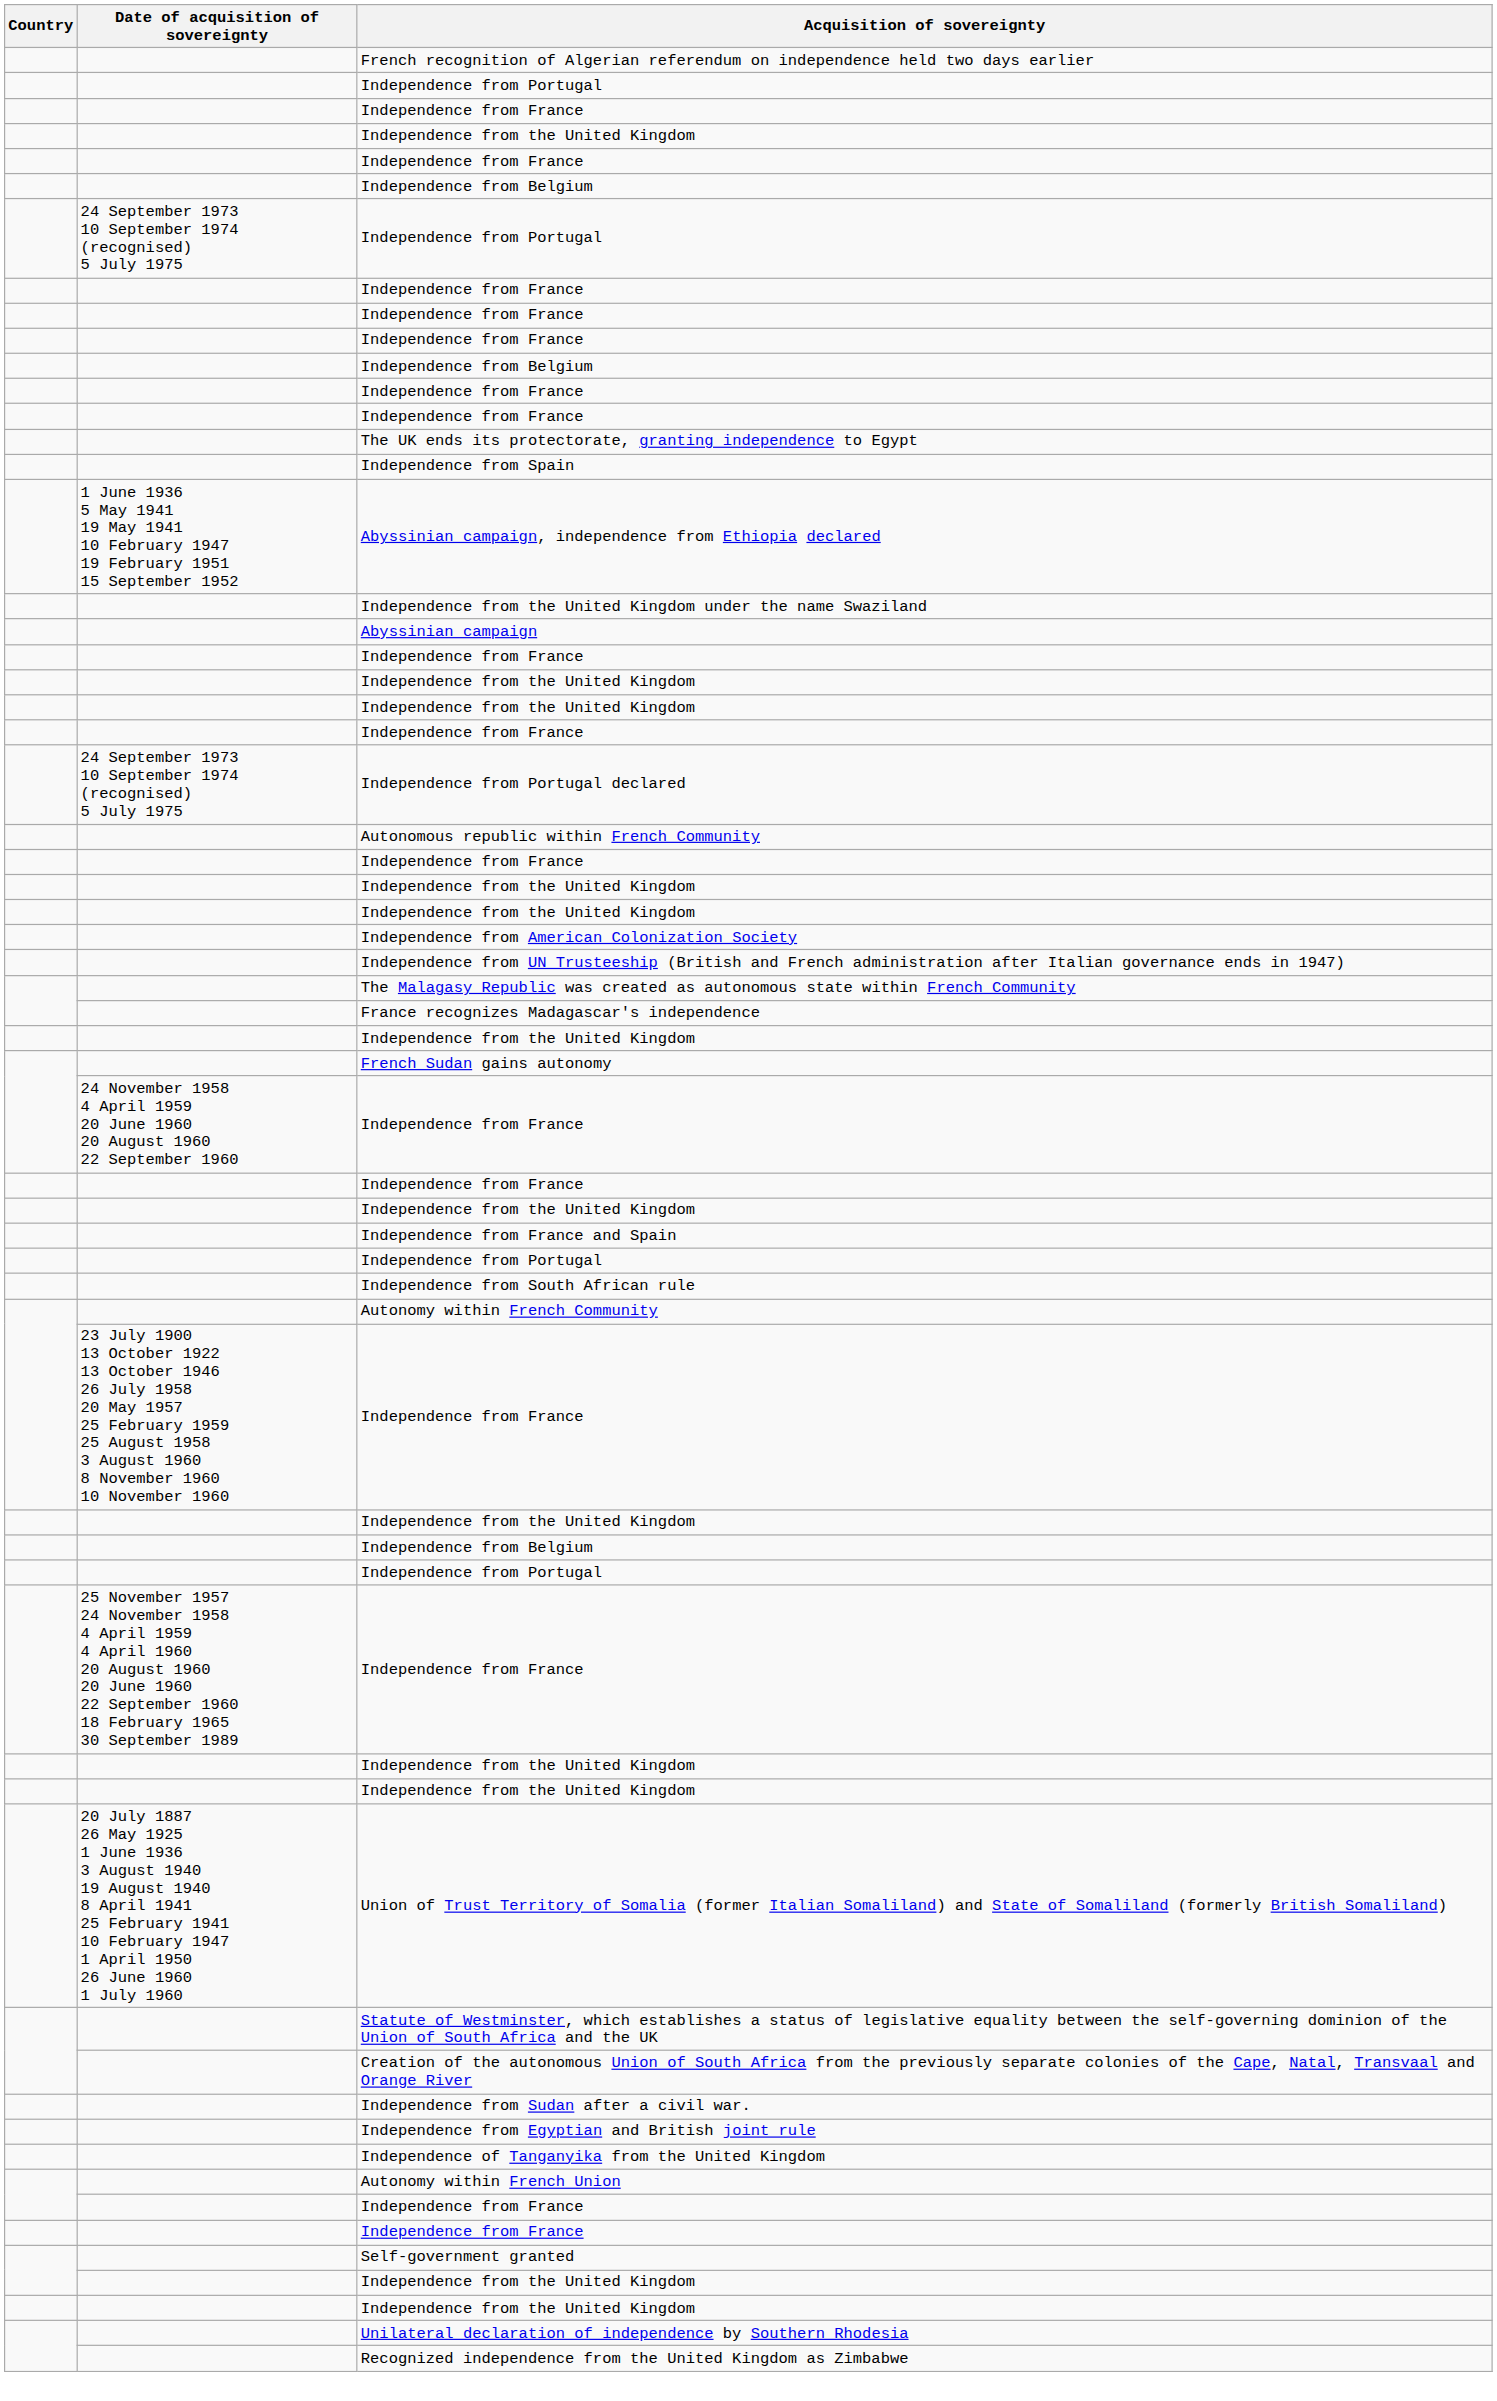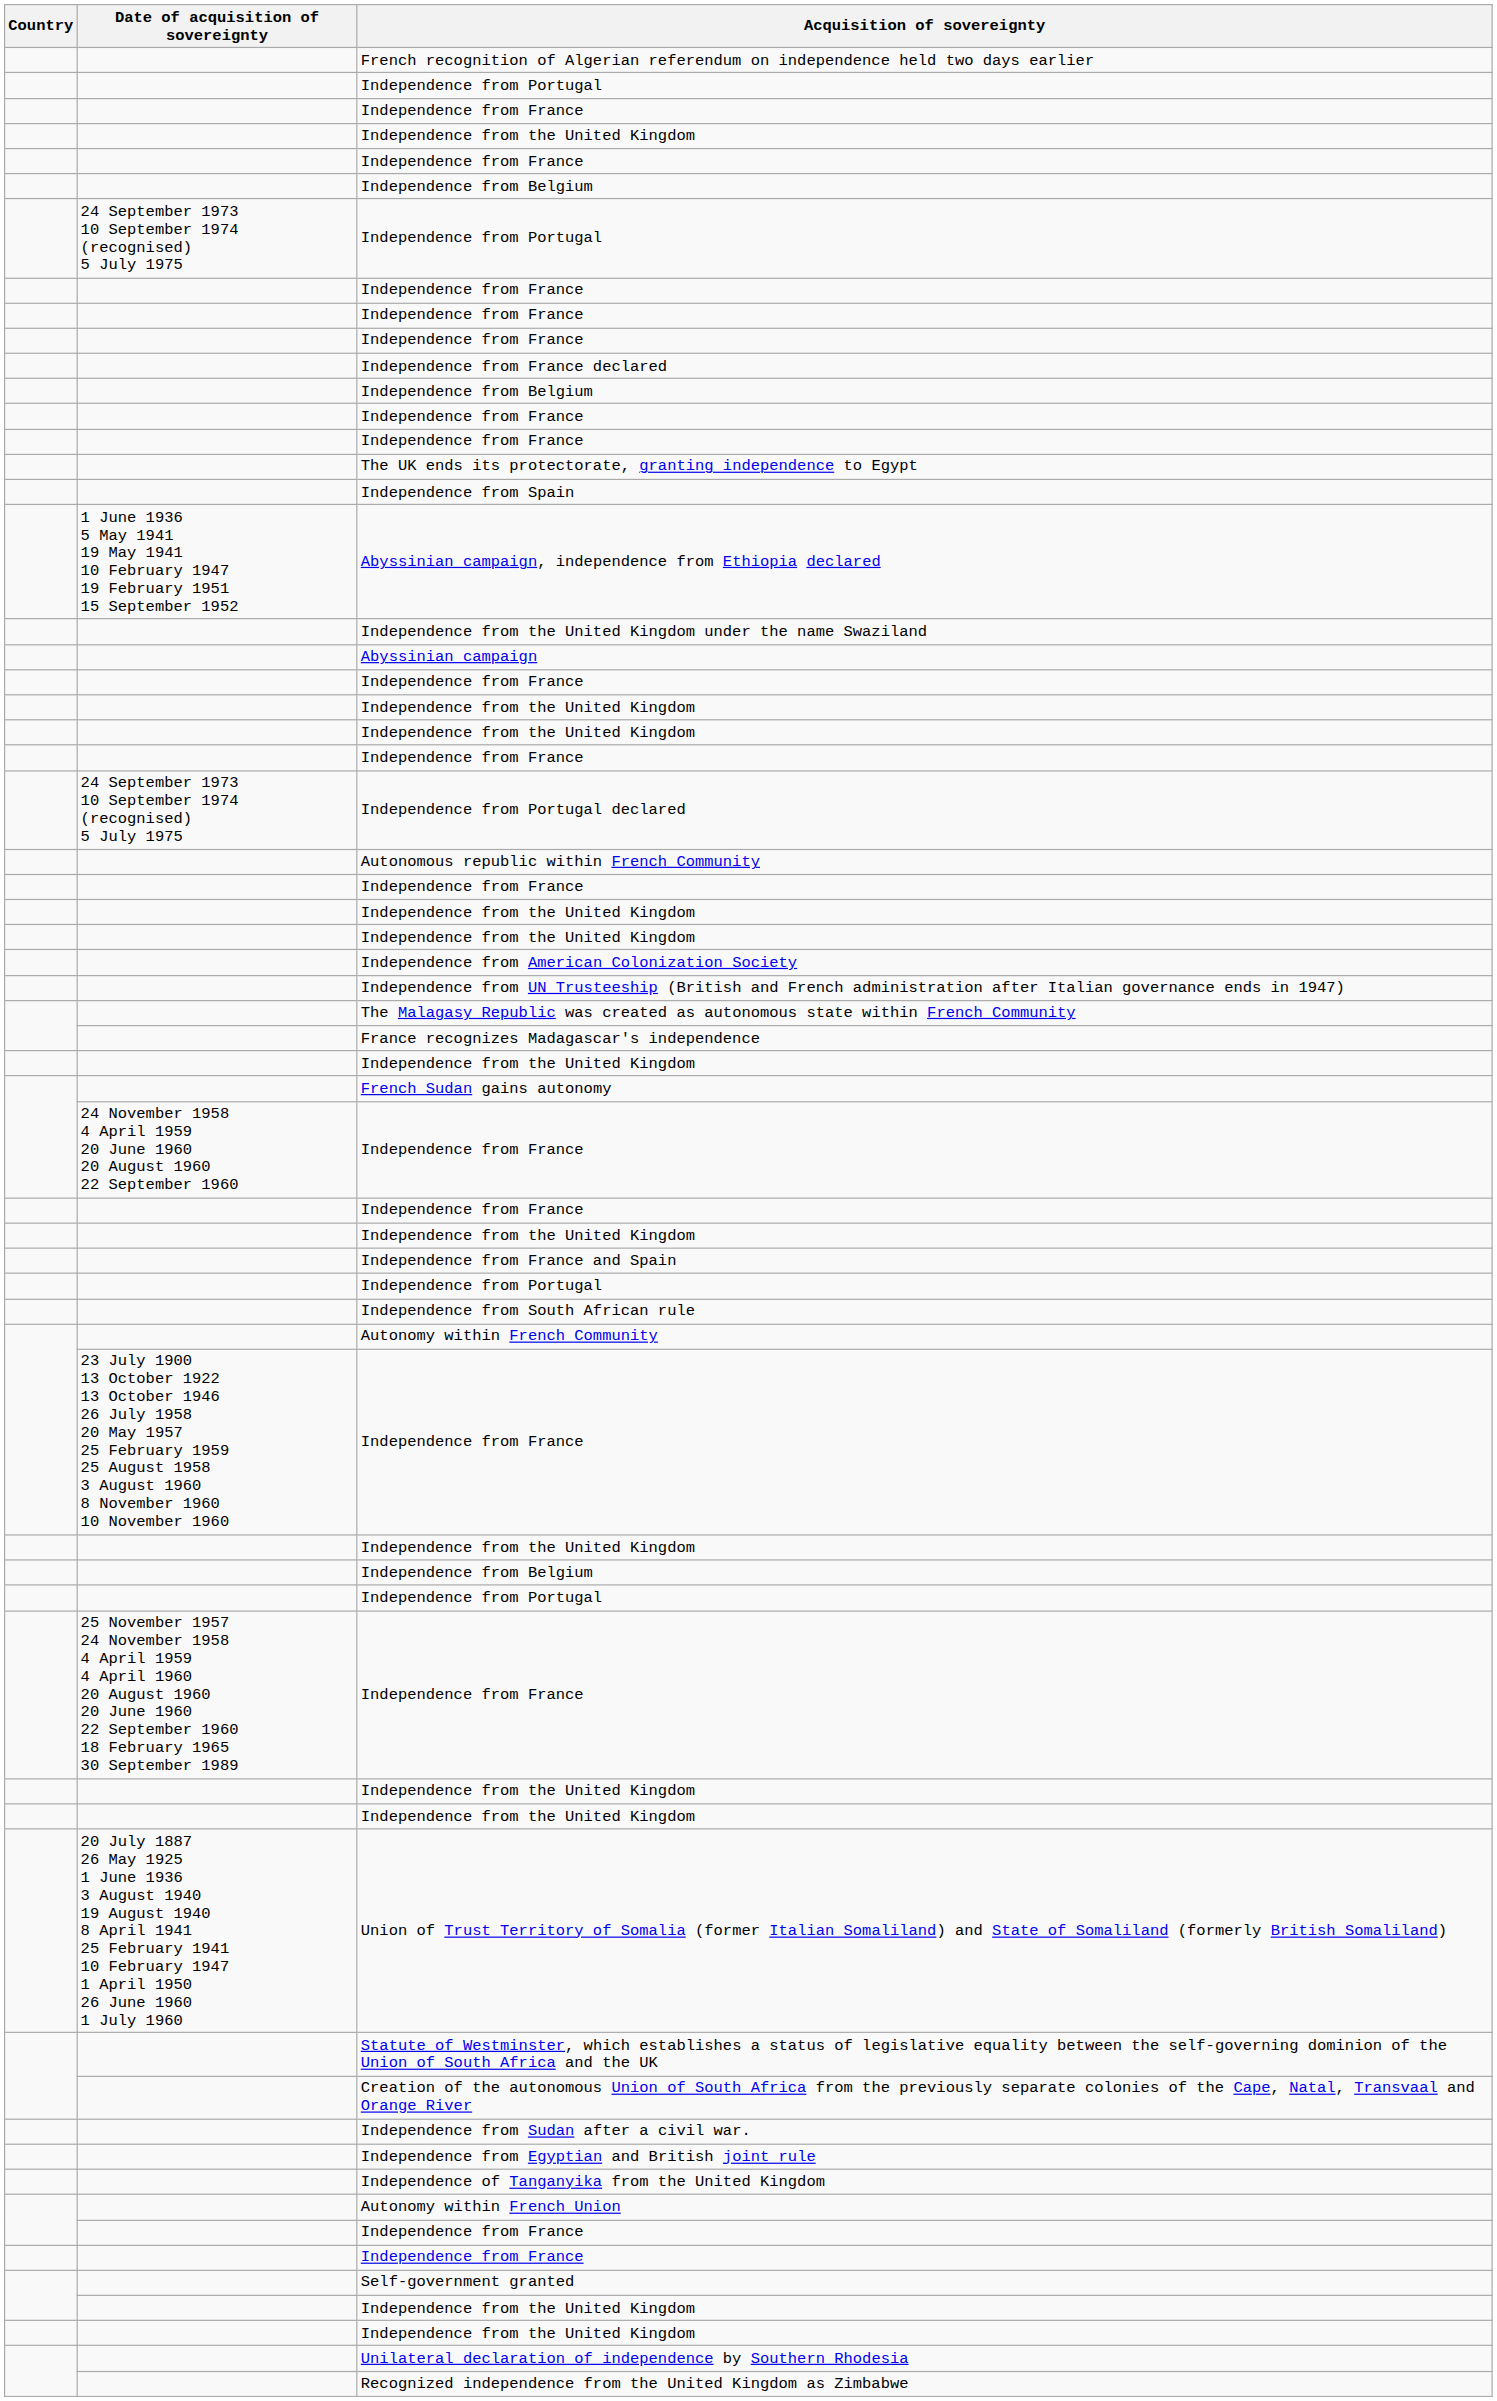+ row: Independence from France declared
